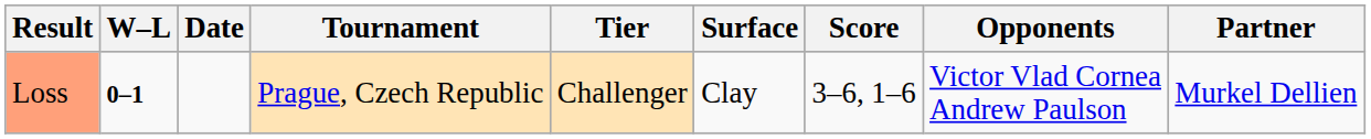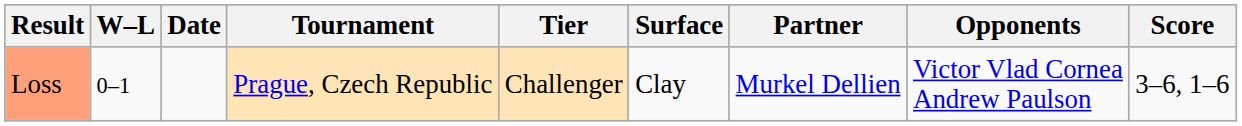columns swapped: Partner <-> Score
Loss | W–L: bold -> normal
